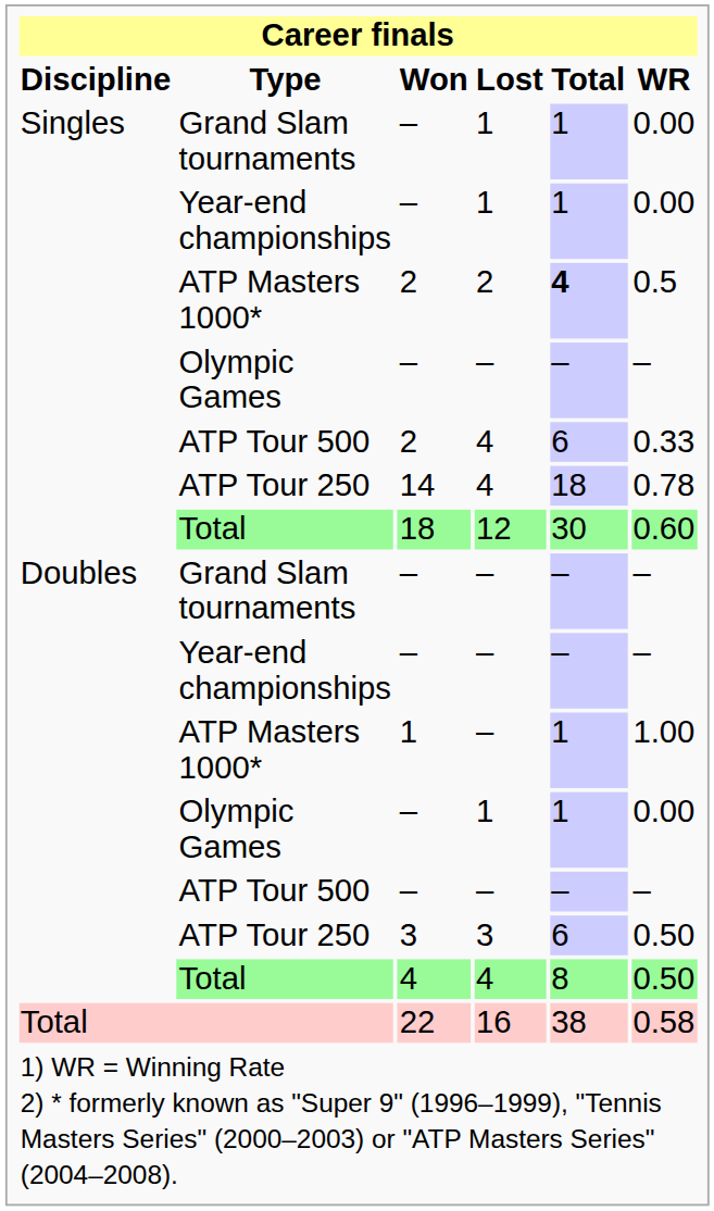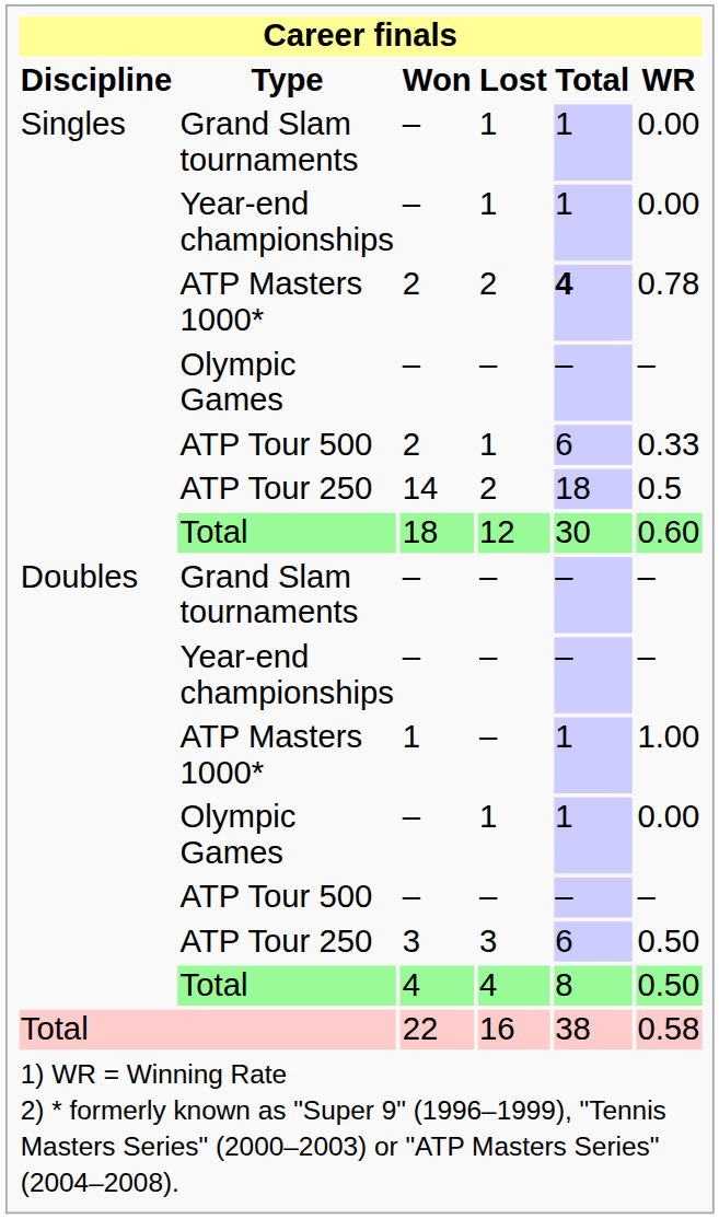ATP Masters 1000* / 2 | WR: 0.5 -> 0.78
ATP Tour 500 / 2 | Lost: 4 -> 1
14 | Lost: 4 -> 2
14 | WR: 0.78 -> 0.5
